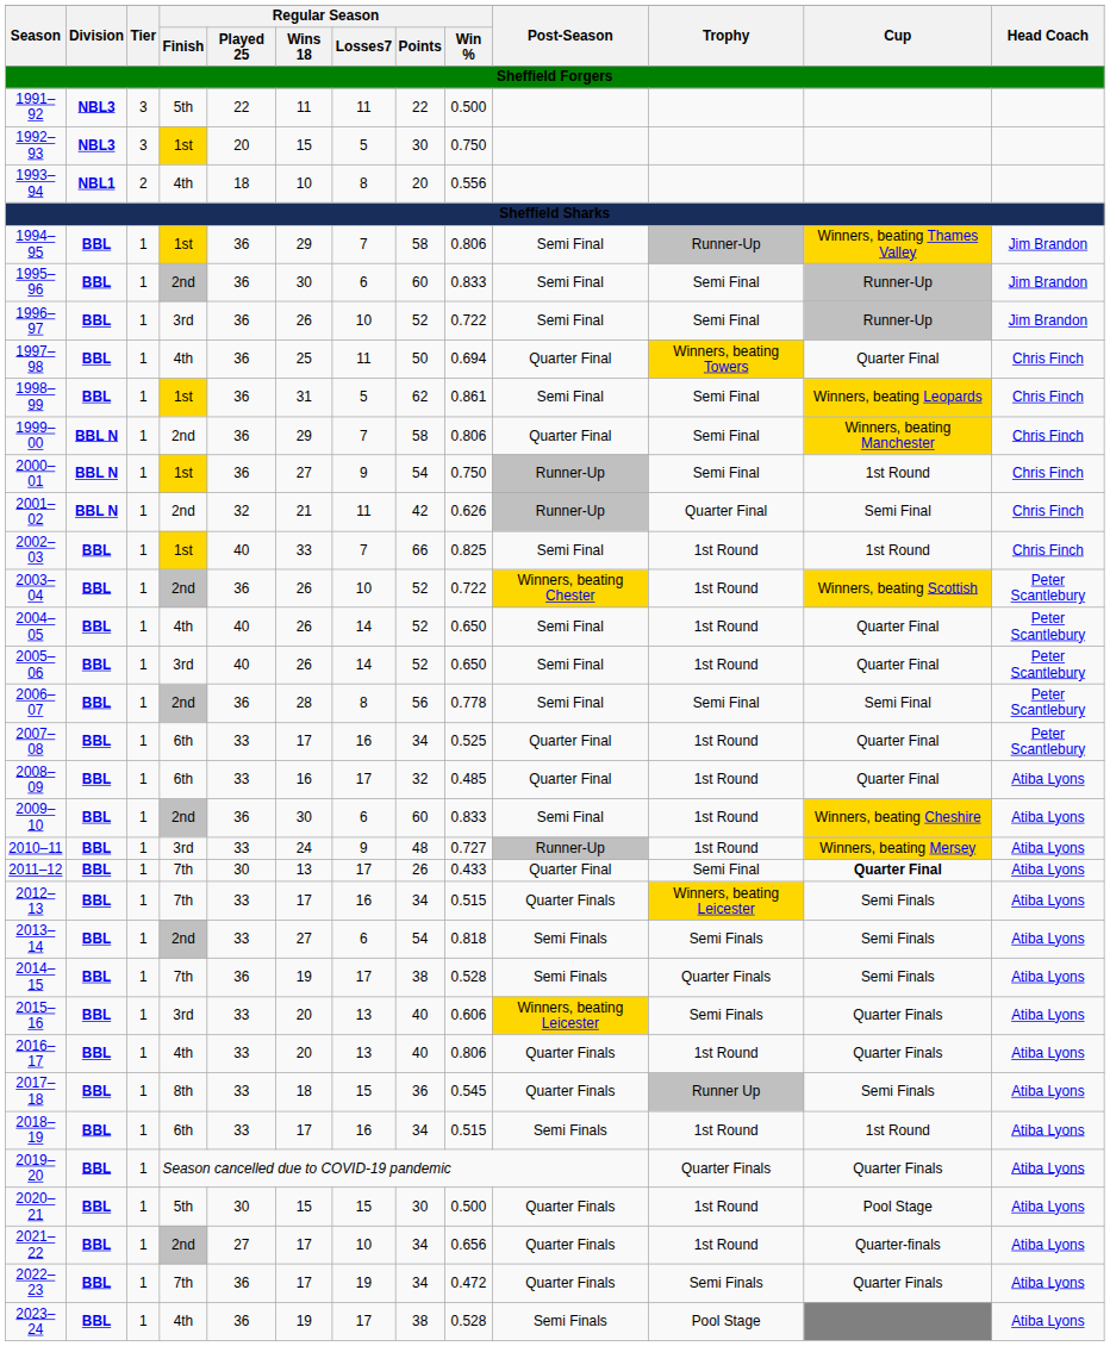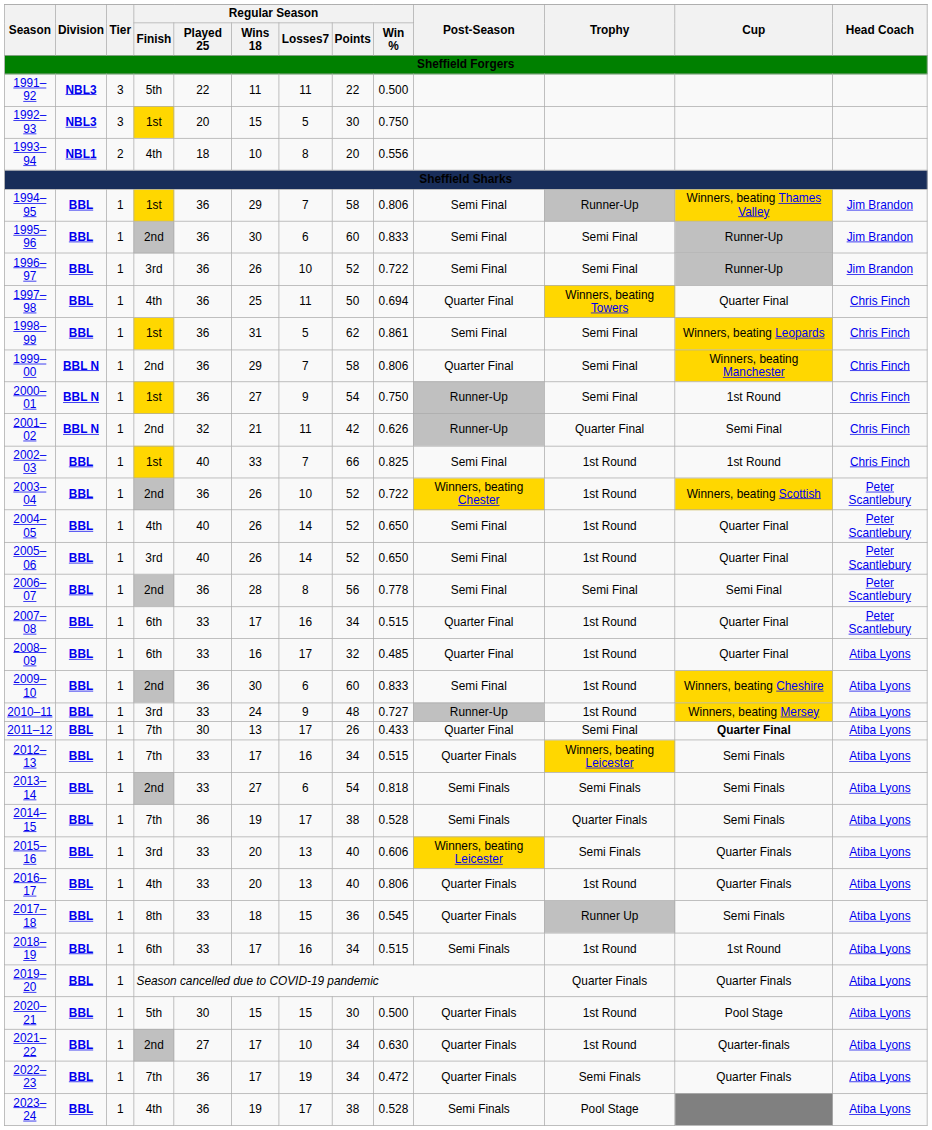2007–08 | Regular Season / Win %: 0.525 -> 0.515
2021–22 | Regular Season / Win %: 0.656 -> 0.630
